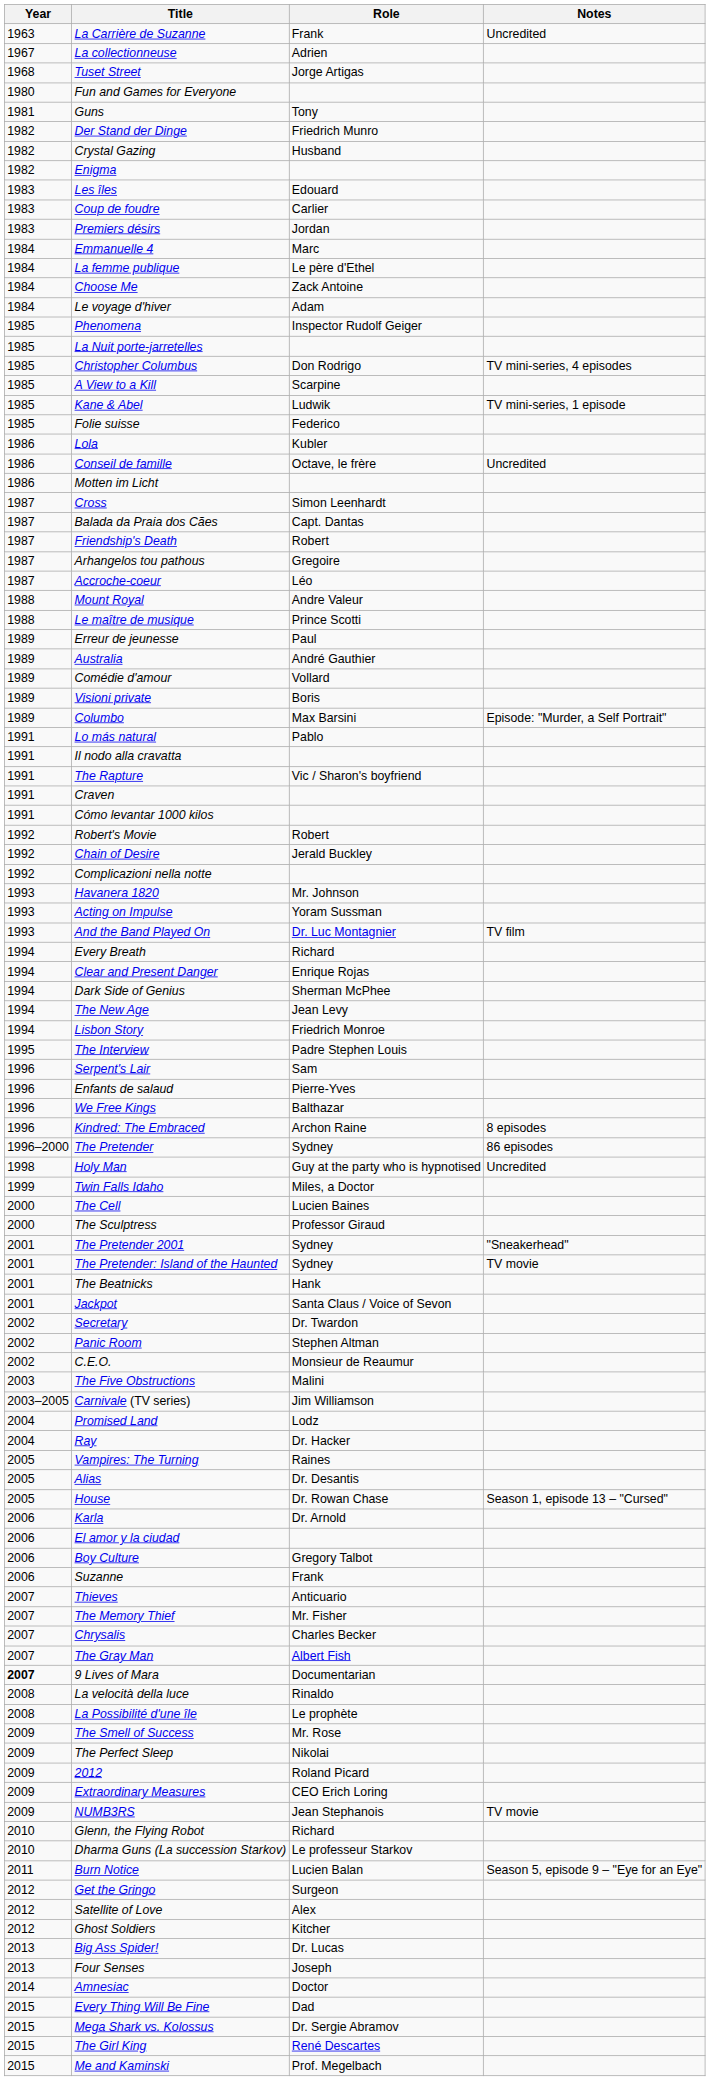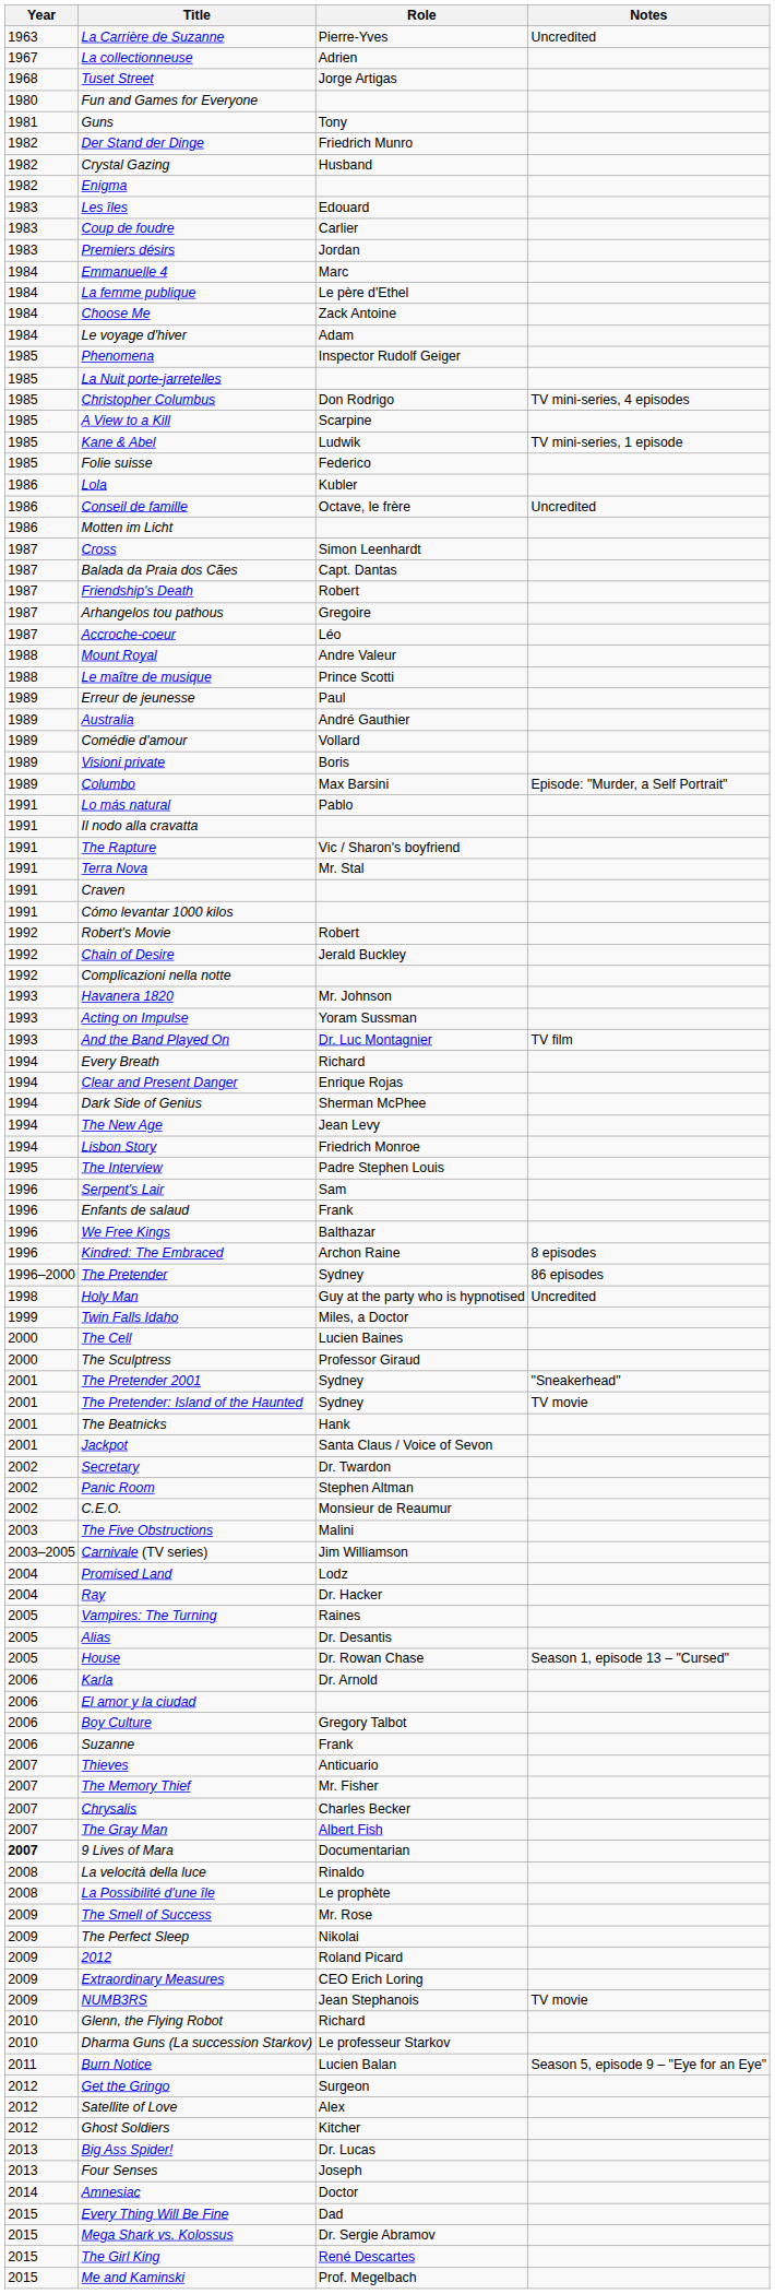La Carrière de Suzanne | Role: Frank -> Pierre-Yves
+ row: 1991 | Terra Nova | Mr. Stal
Enfants de salaud | Role: Pierre-Yves -> Frank
